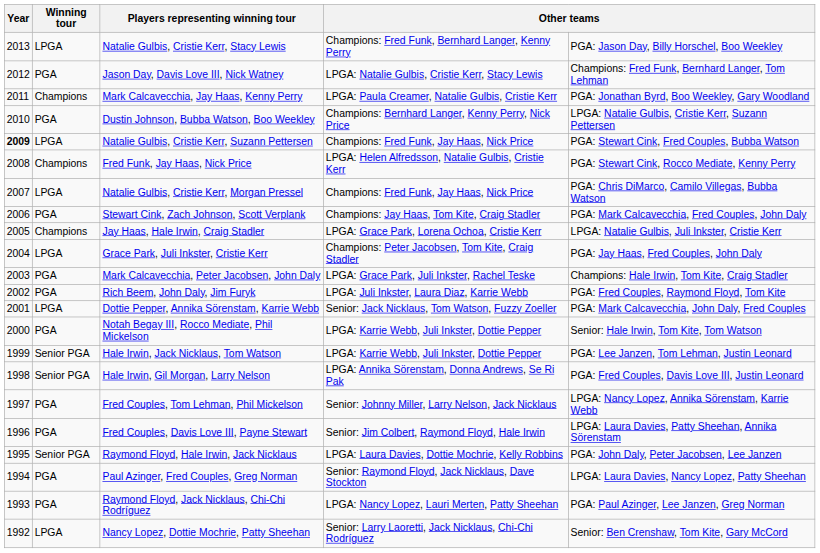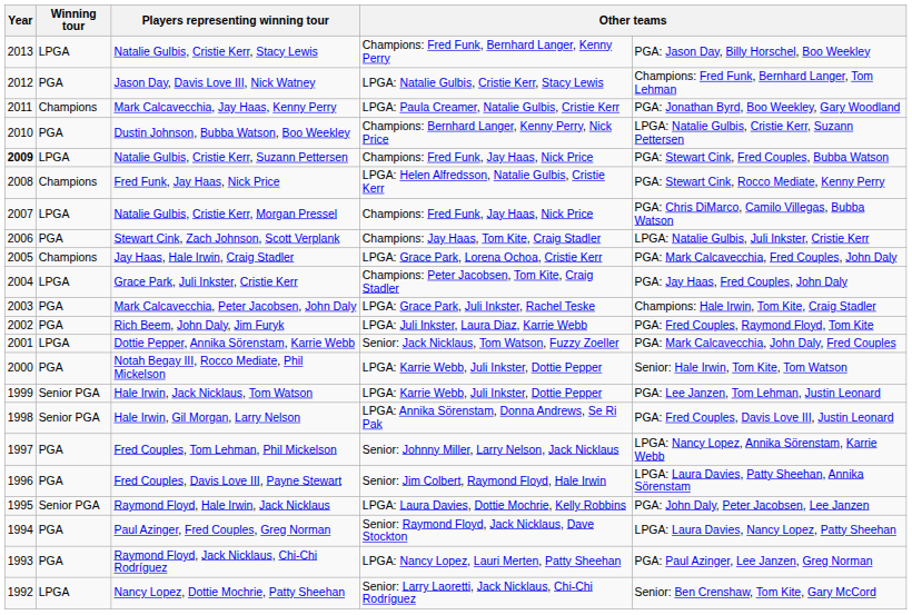Stewart Cink, Zach Johnson, Scott Verplank | column 5: PGA: Mark Calcavecchia, Fred Couples, John Daly -> LPGA: Natalie Gulbis, Juli Inkster, Cristie Kerr
Jay Haas, Hale Irwin, Craig Stadler | column 5: LPGA: Natalie Gulbis, Juli Inkster, Cristie Kerr -> PGA: Mark Calcavecchia, Fred Couples, John Daly
